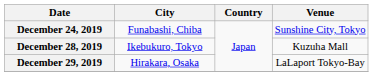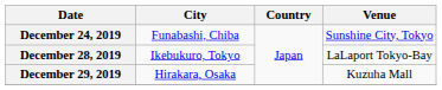December 28, 2019 | Venue: Kuzuha Mall -> LaLaport Tokyo-Bay
December 29, 2019 | Venue: LaLaport Tokyo-Bay -> Kuzuha Mall
